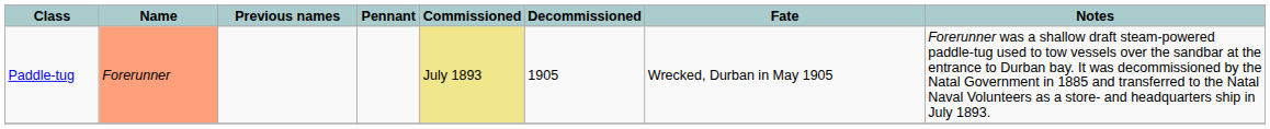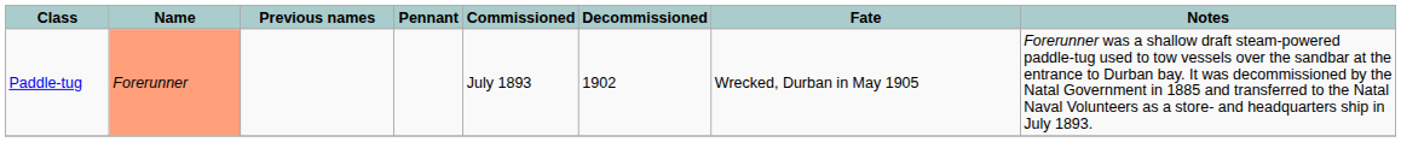Paddle-tug | Commissioned: khaki background -> no background
Paddle-tug | Decommissioned: 1905 -> 1902
